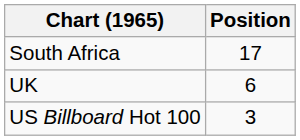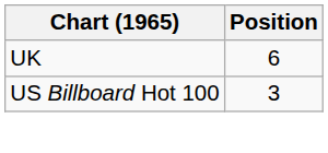- row: South Africa | 17
